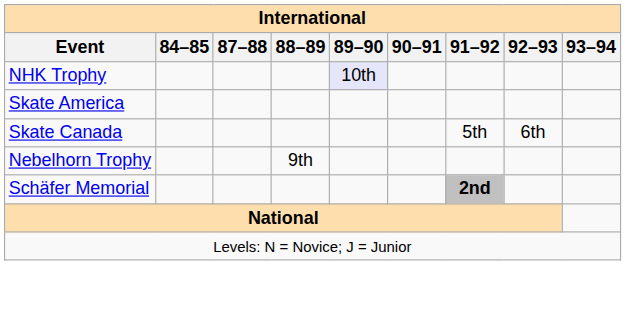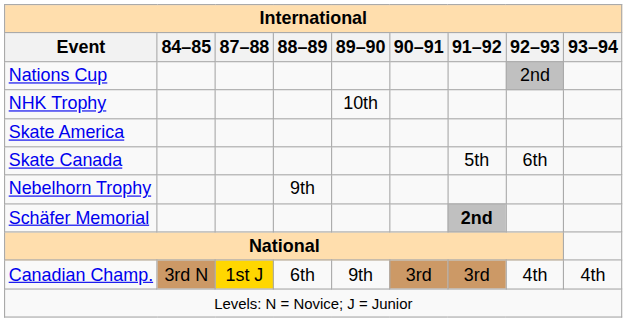+ row: Nations Cup | 2nd
NHK Trophy | 89–90: lavender background -> no background
+ row: Canadian Champ. | 3rd N | 1st J | 6th | 9th | 3rd | 3rd | 4th | 4th
